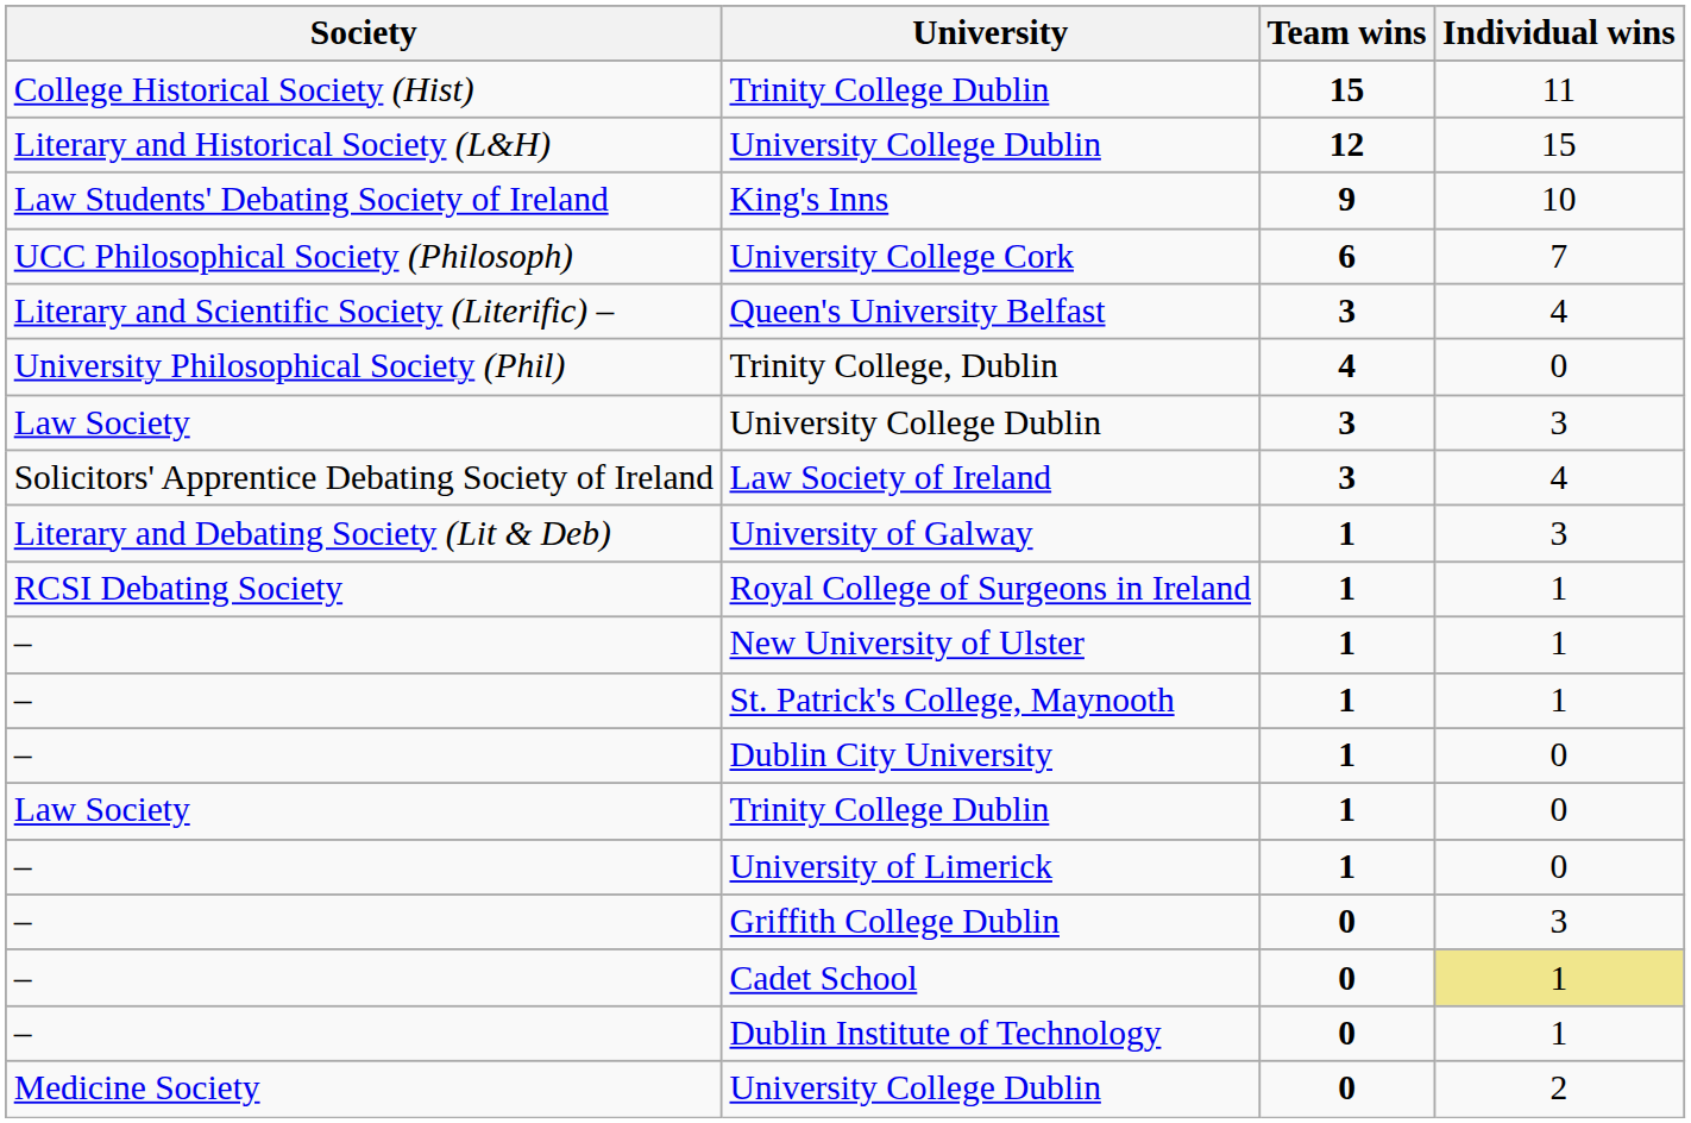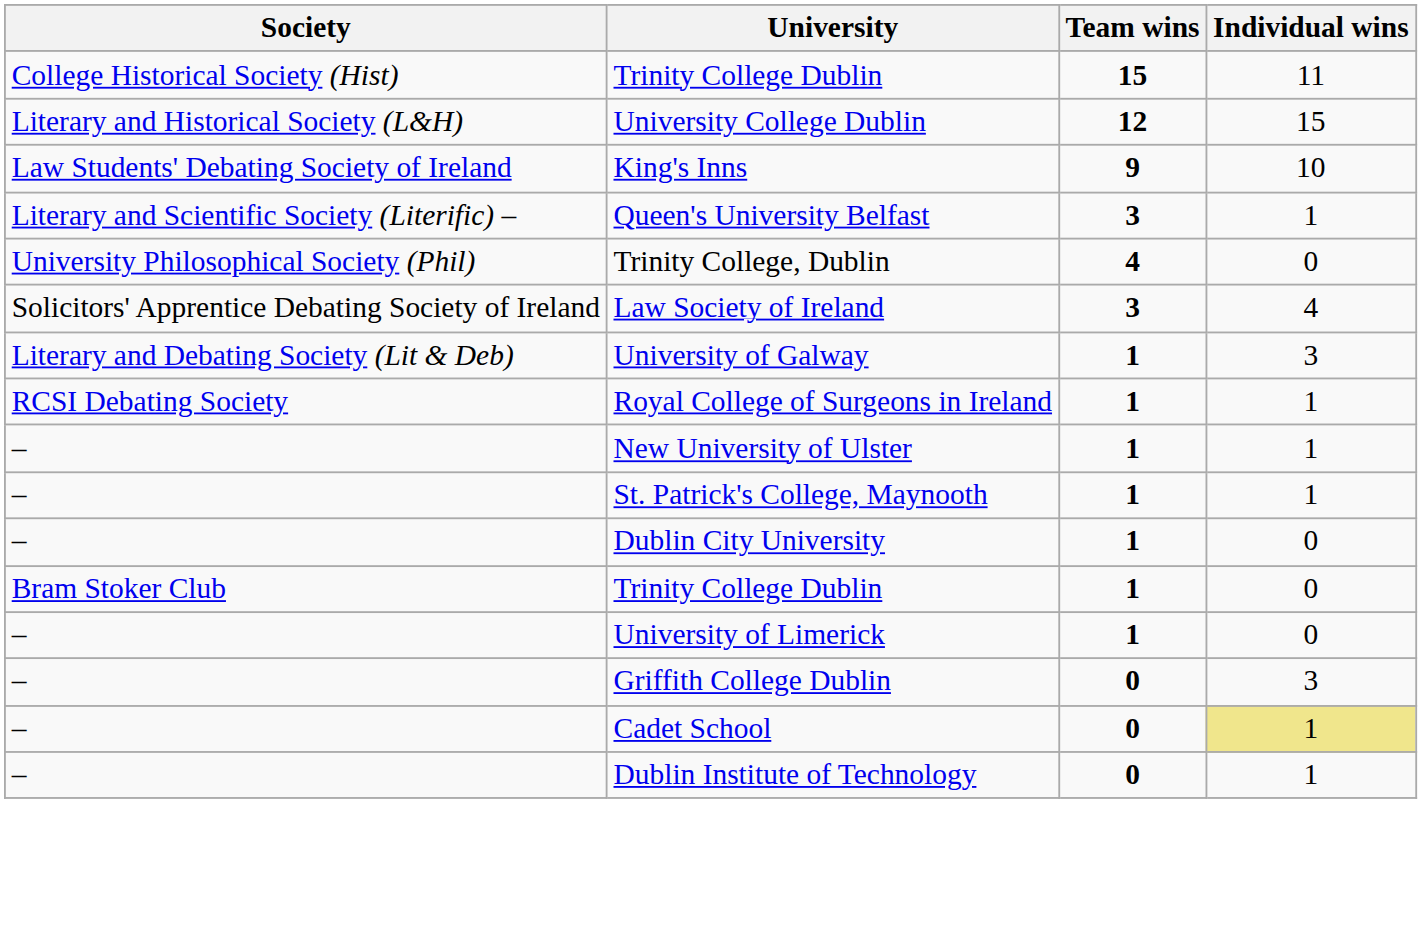- row: UCC Philosophical Society (Philosoph) | University College Cork | 6 | 7
Queen's University Belfast | Individual wins: 4 -> 1
- row: Law Society | University College Dublin | 3 | 3
- row: Law Society | Trinity College Dublin | 1 | 0
+ row: Bram Stoker Club | Trinity College Dublin | 1 | 0
- row: Medicine Society | University College Dublin | 0 | 2
